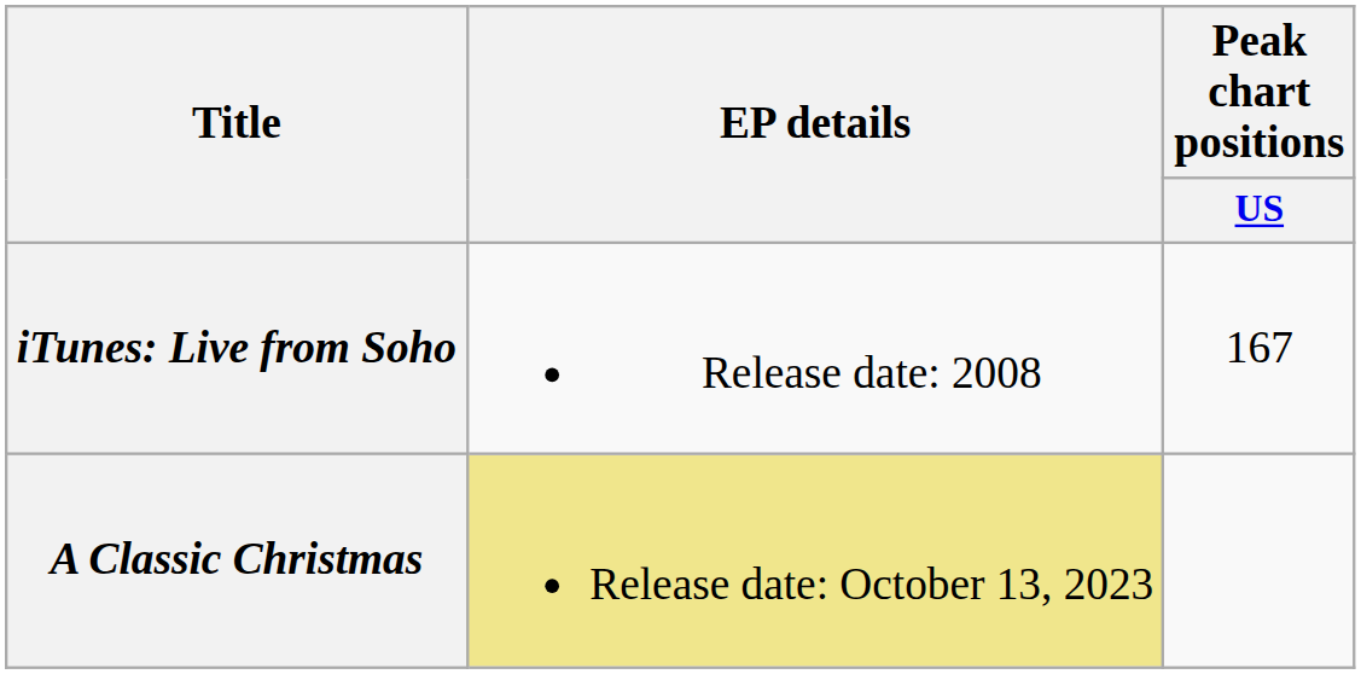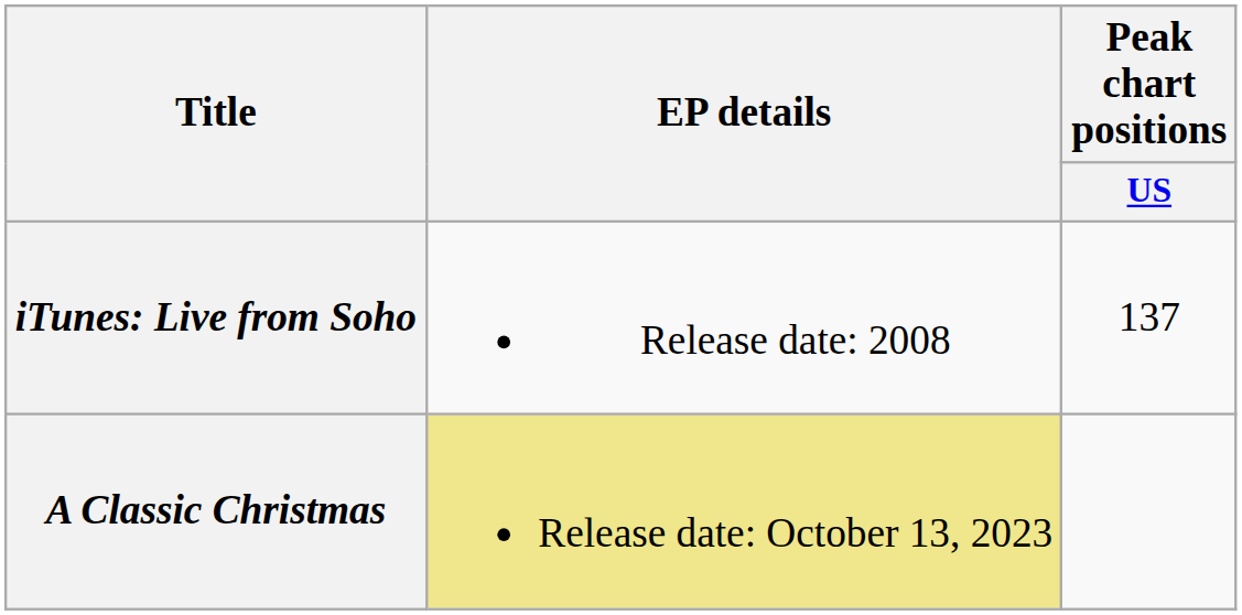iTunes: Live from Soho | Peak chart positions / US: 167 -> 137
